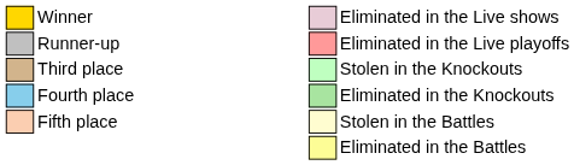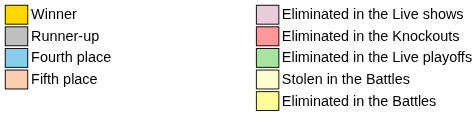Runner-up | column 10: Eliminated in the Live playoffs -> Eliminated in the Knockouts
- row: Third place | Stolen in the Knockouts
Fourth place | column 10: Eliminated in the Knockouts -> Eliminated in the Live playoffs
